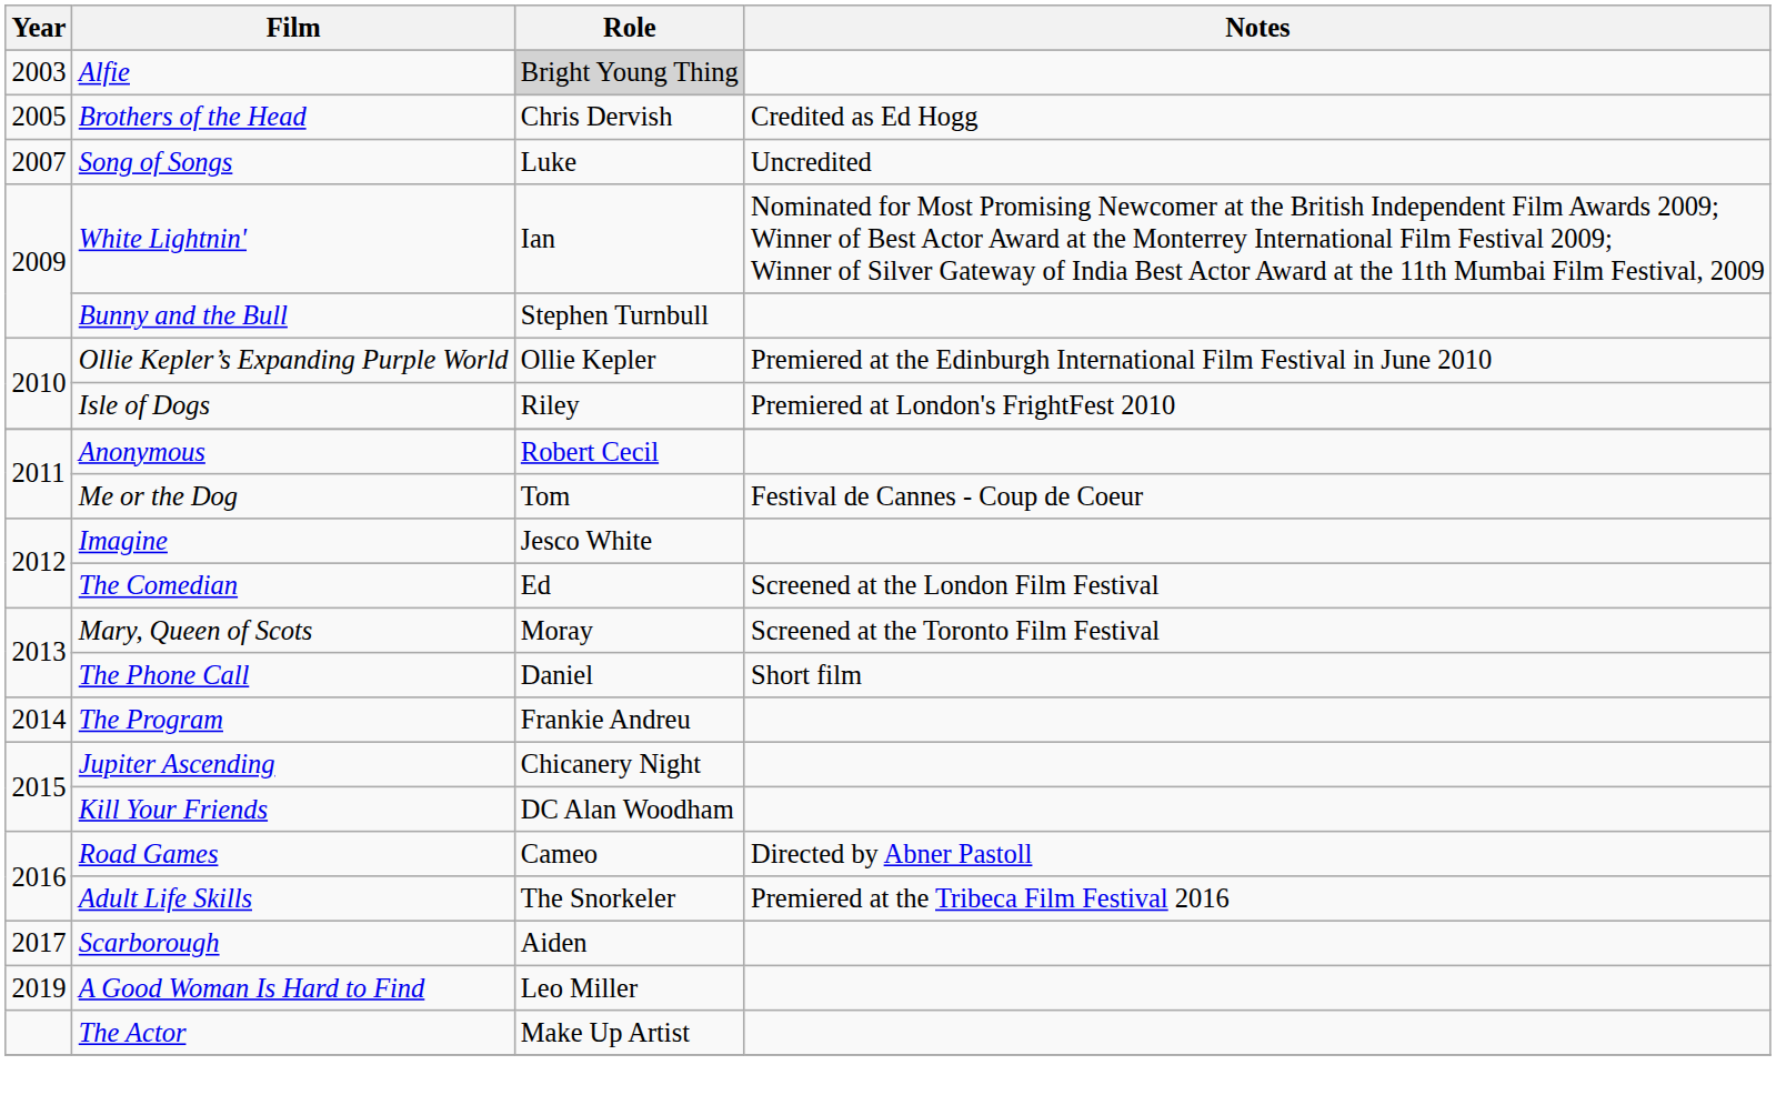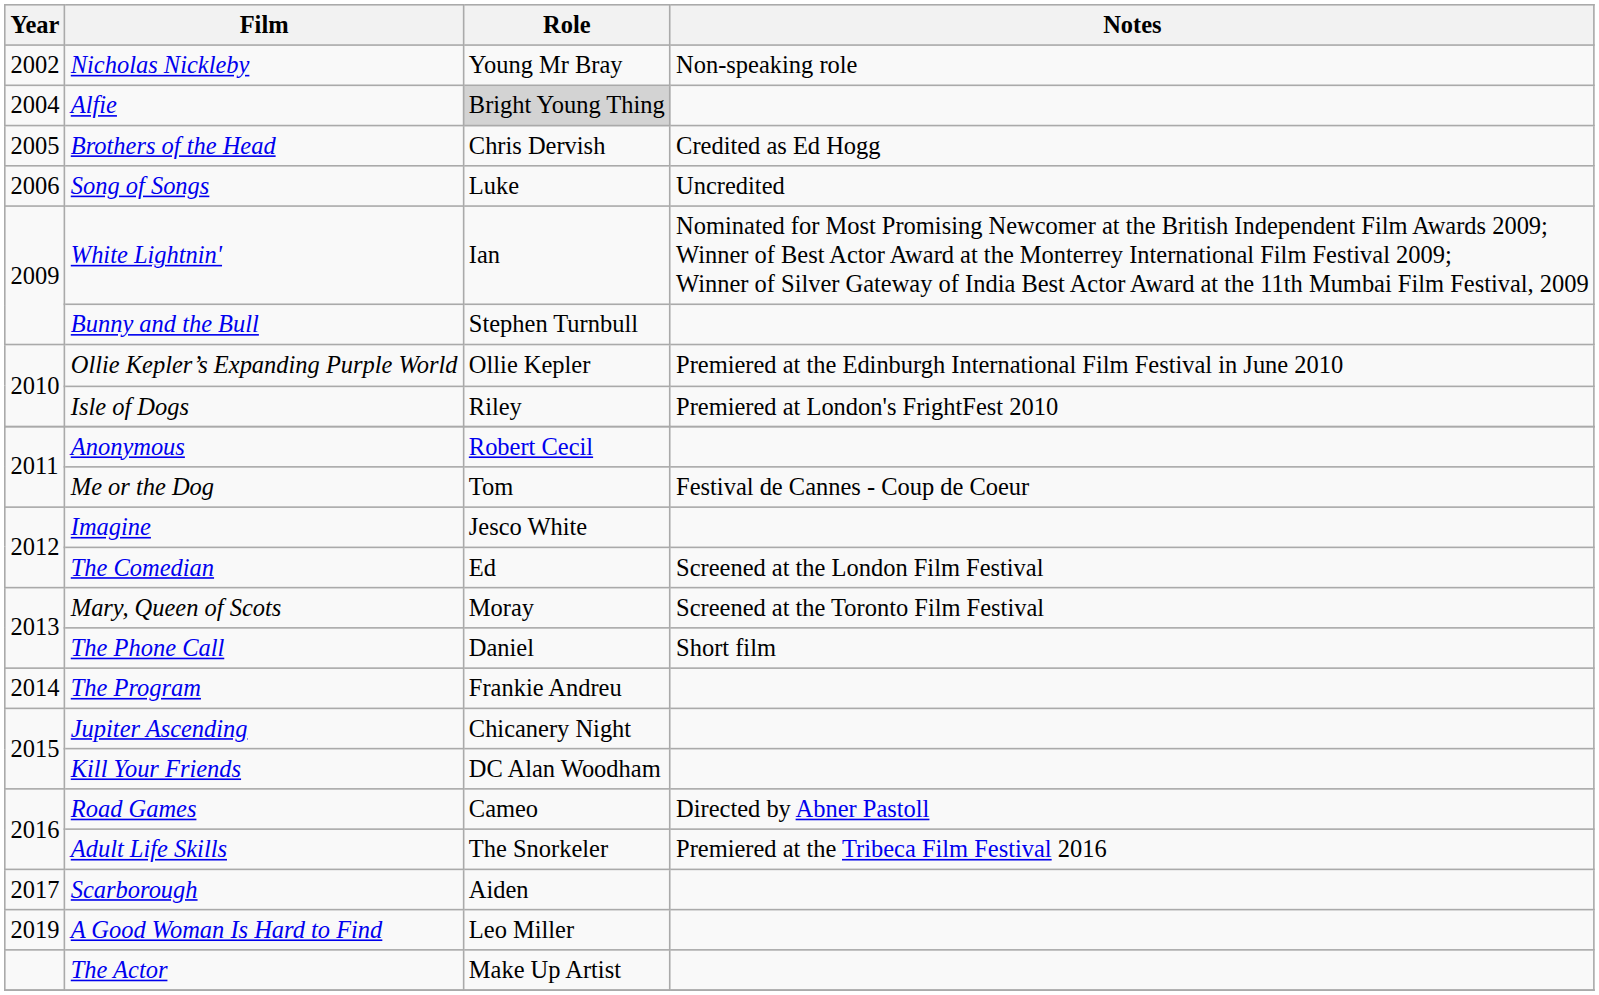+ row: 2002 | Nicholas Nickleby | Young Mr Bray | Non-speaking role
Alfie | Year: 2003 -> 2004
Song of Songs | Year: 2007 -> 2006
